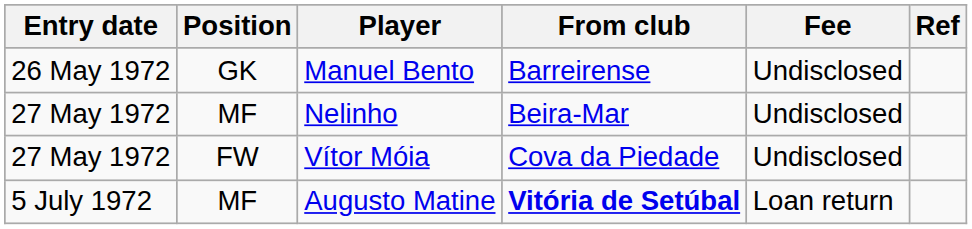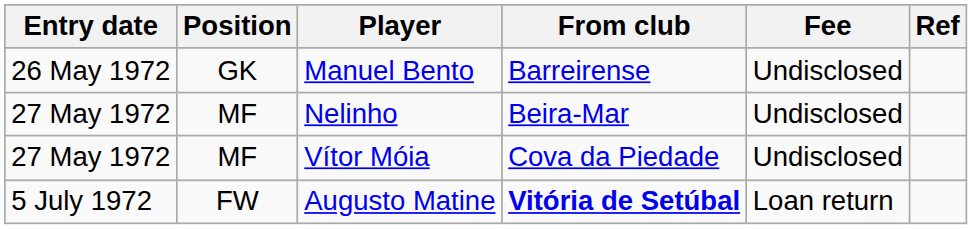Vítor Móia | Position: FW -> MF
Augusto Matine | Position: MF -> FW
